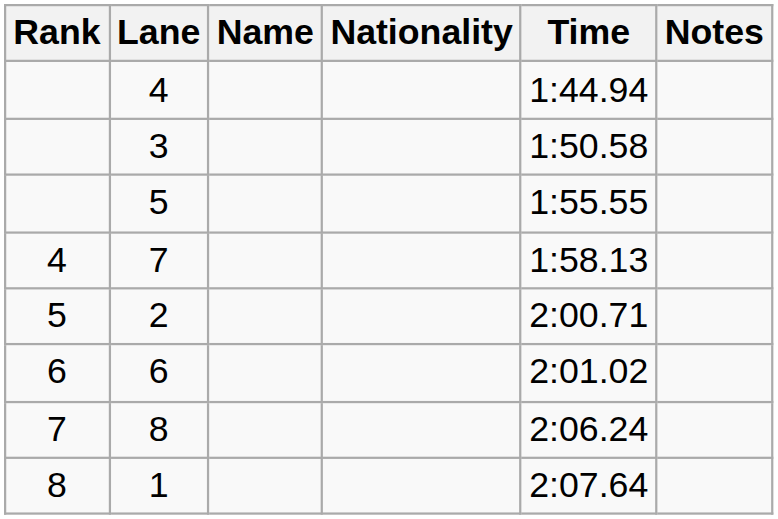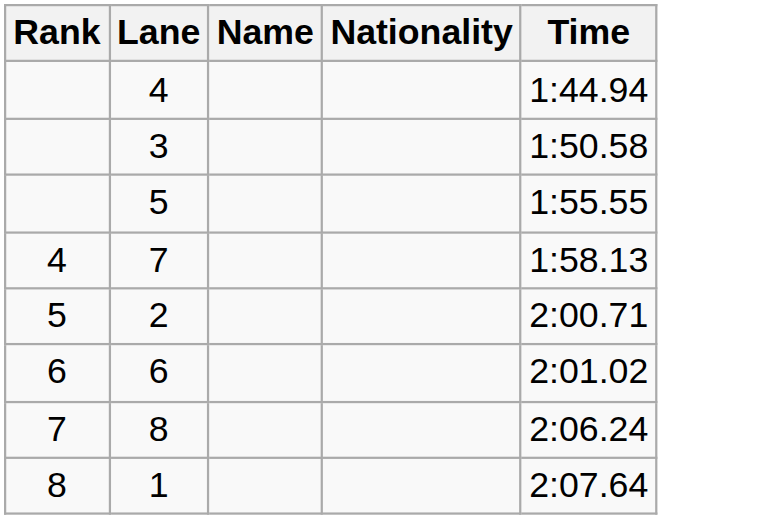- column: Notes
